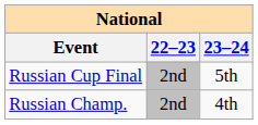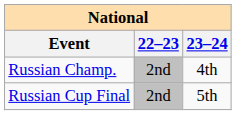rows swapped: Russian Champ. <-> Russian Cup Final
